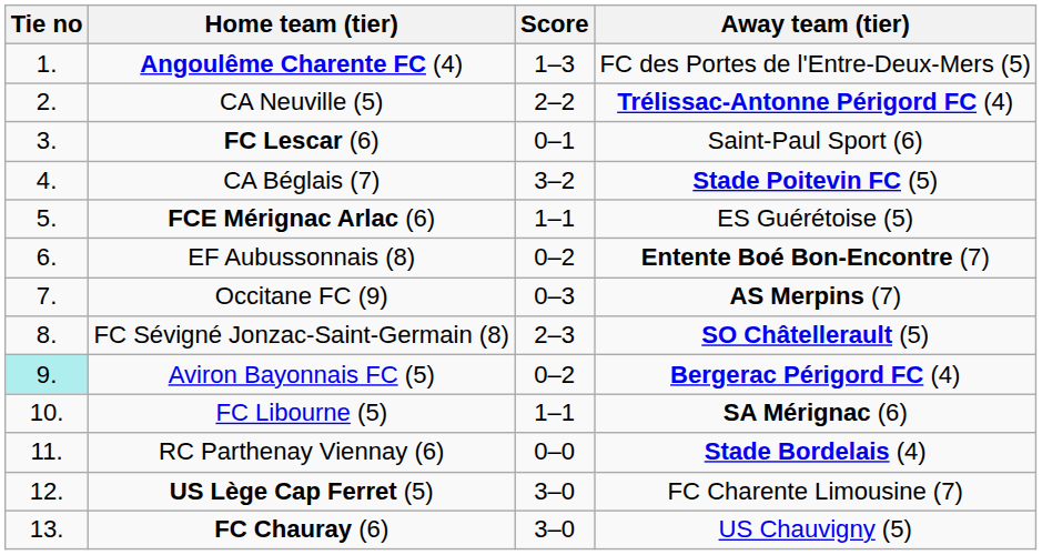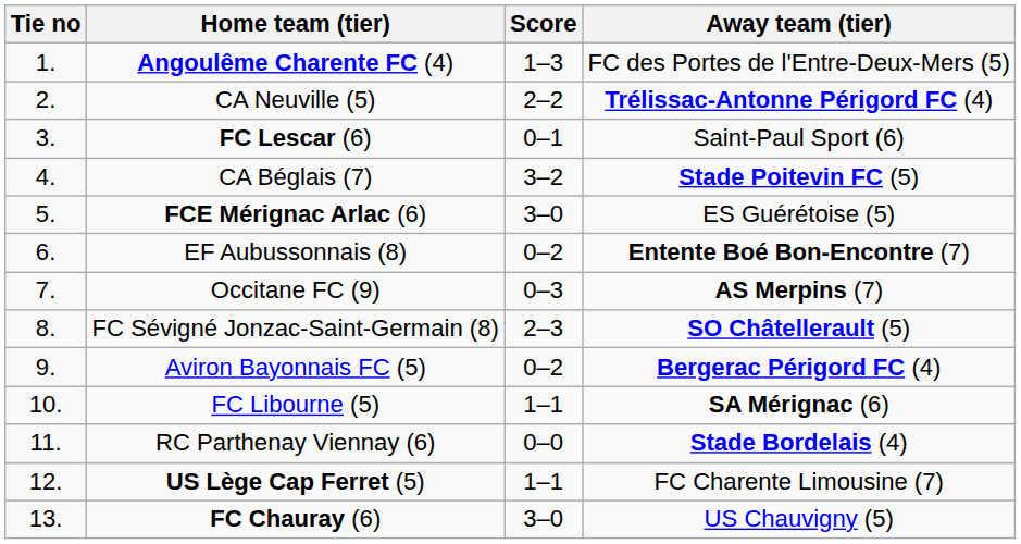FCE Mérignac Arlac (6) | Score: 1–1 -> 3–0
Aviron Bayonnais FC (5) | Tie no: paleturquoise background -> no background
US Lège Cap Ferret (5) | Score: 3–0 -> 1–1
